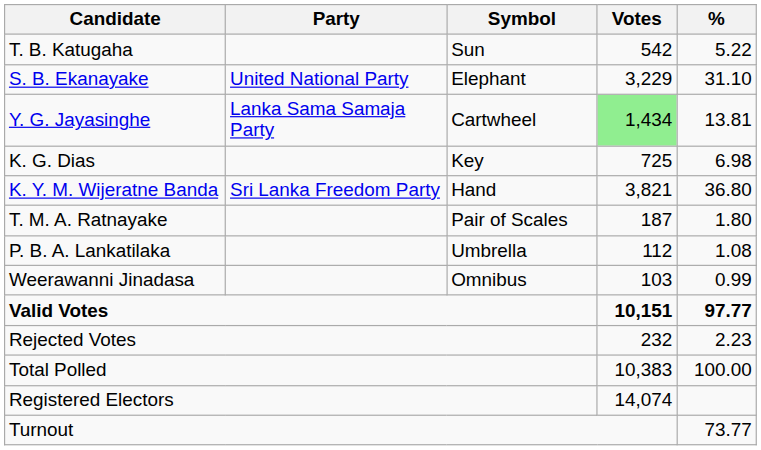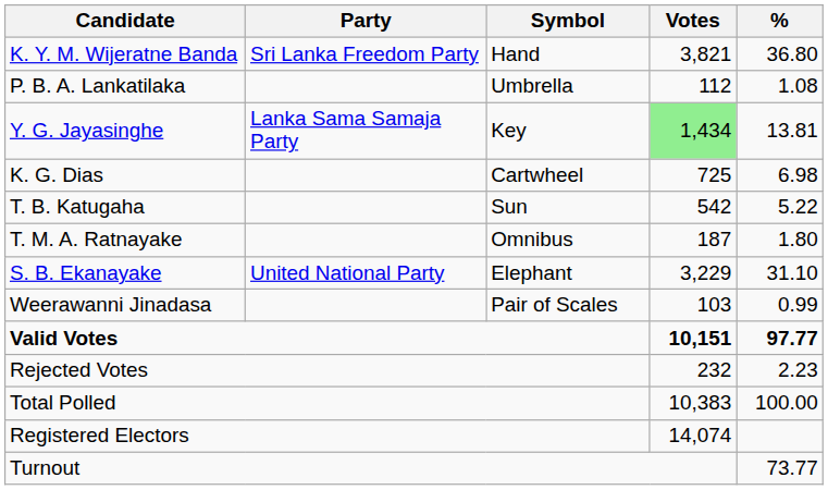rows swapped: K. Y. M. Wijeratne Banda <-> T. B. Katugaha
rows swapped: S. B. Ekanayake <-> P. B. A. Lankatilaka
Y. G. Jayasinghe | Symbol: Cartwheel -> Key
K. G. Dias | Symbol: Key -> Cartwheel
T. M. A. Ratnayake | Symbol: Pair of Scales -> Omnibus
Weerawanni Jinadasa | Symbol: Omnibus -> Pair of Scales
